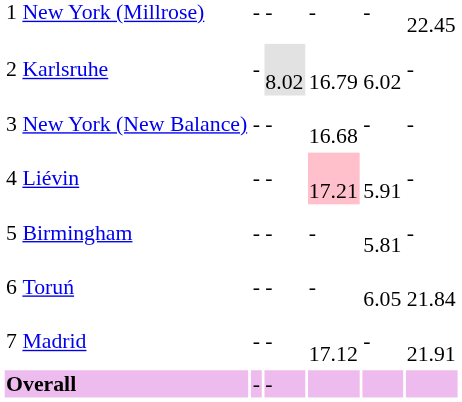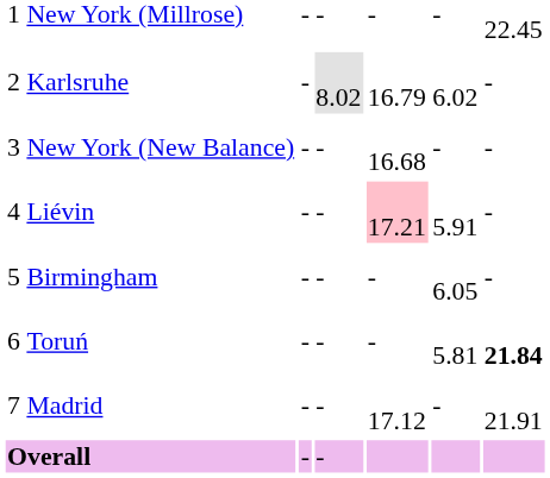Birmingham | column 6: 5.81 -> 6.05
Toruń | column 6: 6.05 -> 5.81
Toruń | column 7: normal -> bold
